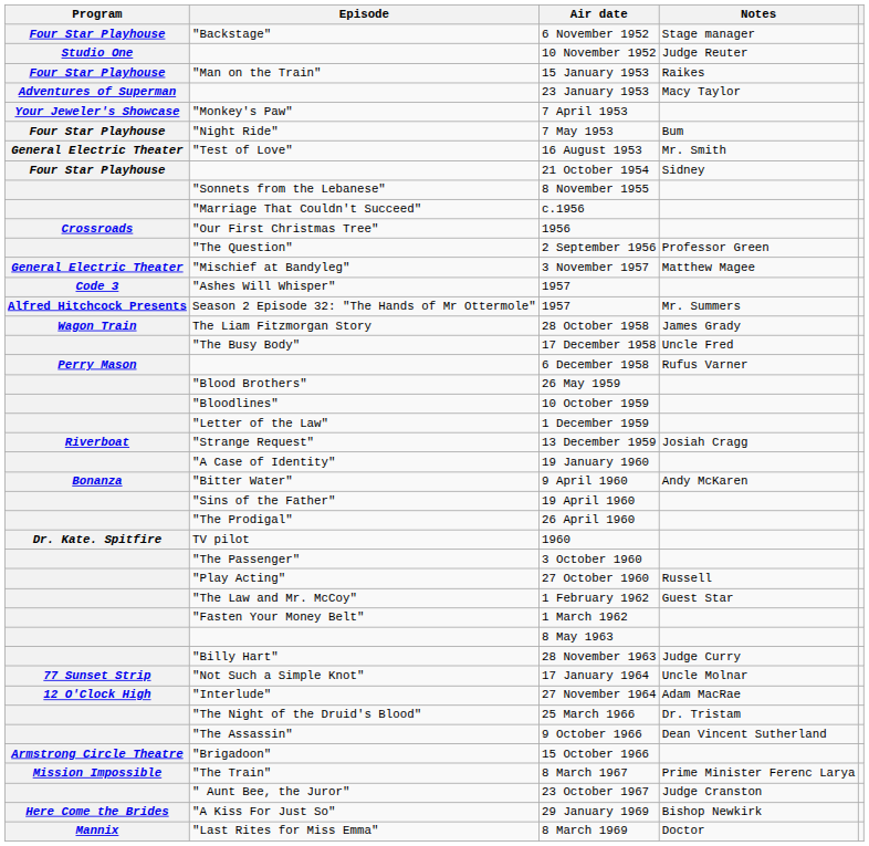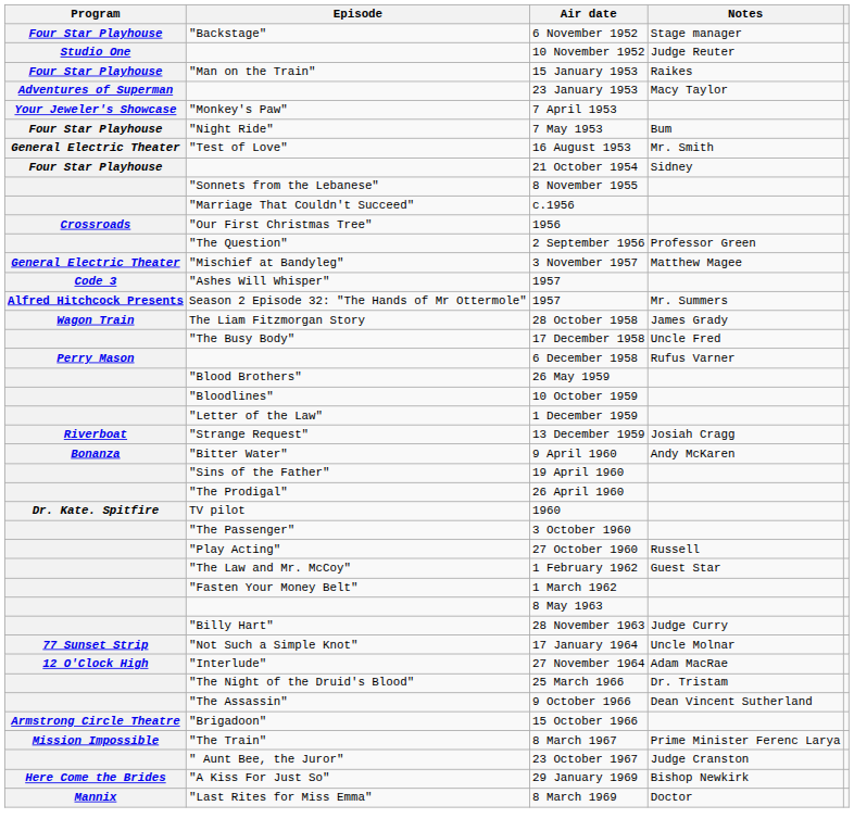- row: "A Case of Identity" | 19 January 1960
